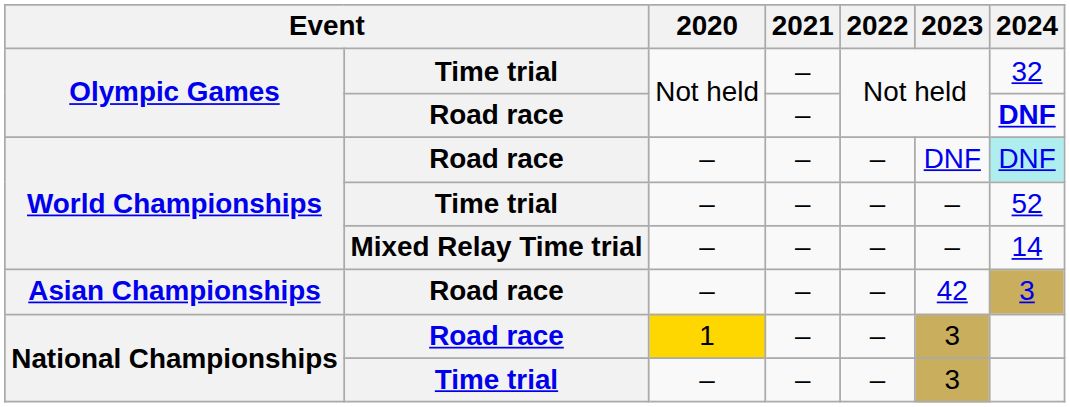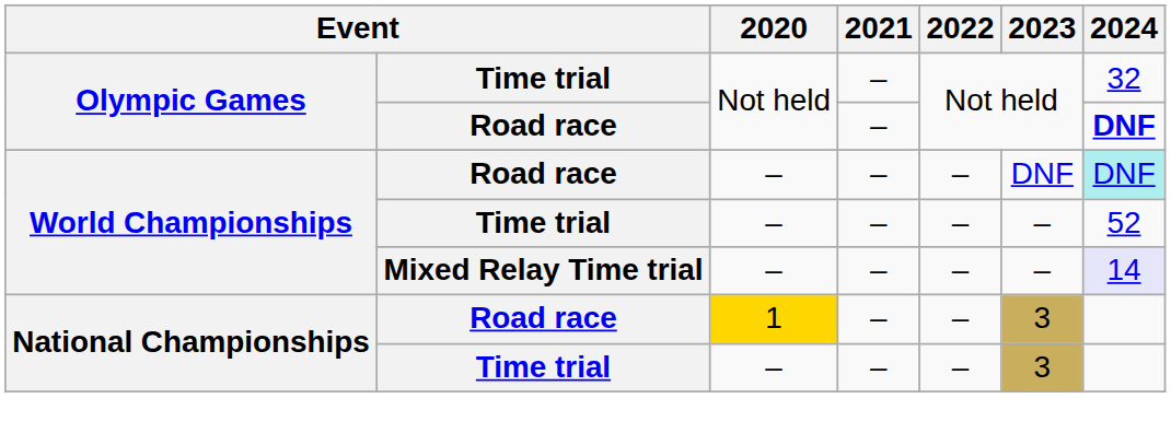World Championships / Mixed Relay Time trial | 2024: no background -> lavender background
- row: Asian Championships | Road race | – | – | – | 42 | 3
